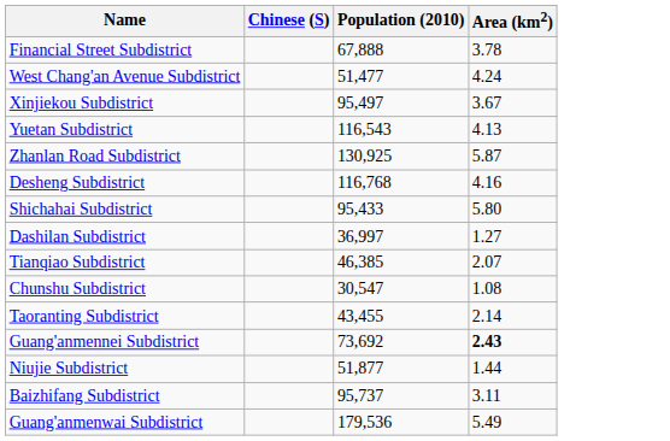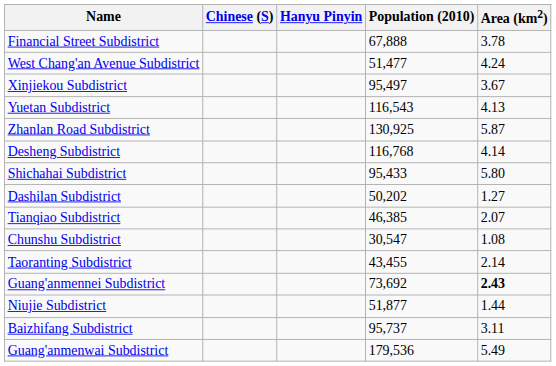+ column: Hanyu Pinyin
Desheng Subdistrict | Area (km2): 4.16 -> 4.14
Dashilan Subdistrict | Population (2010): 36,997 -> 50,202
